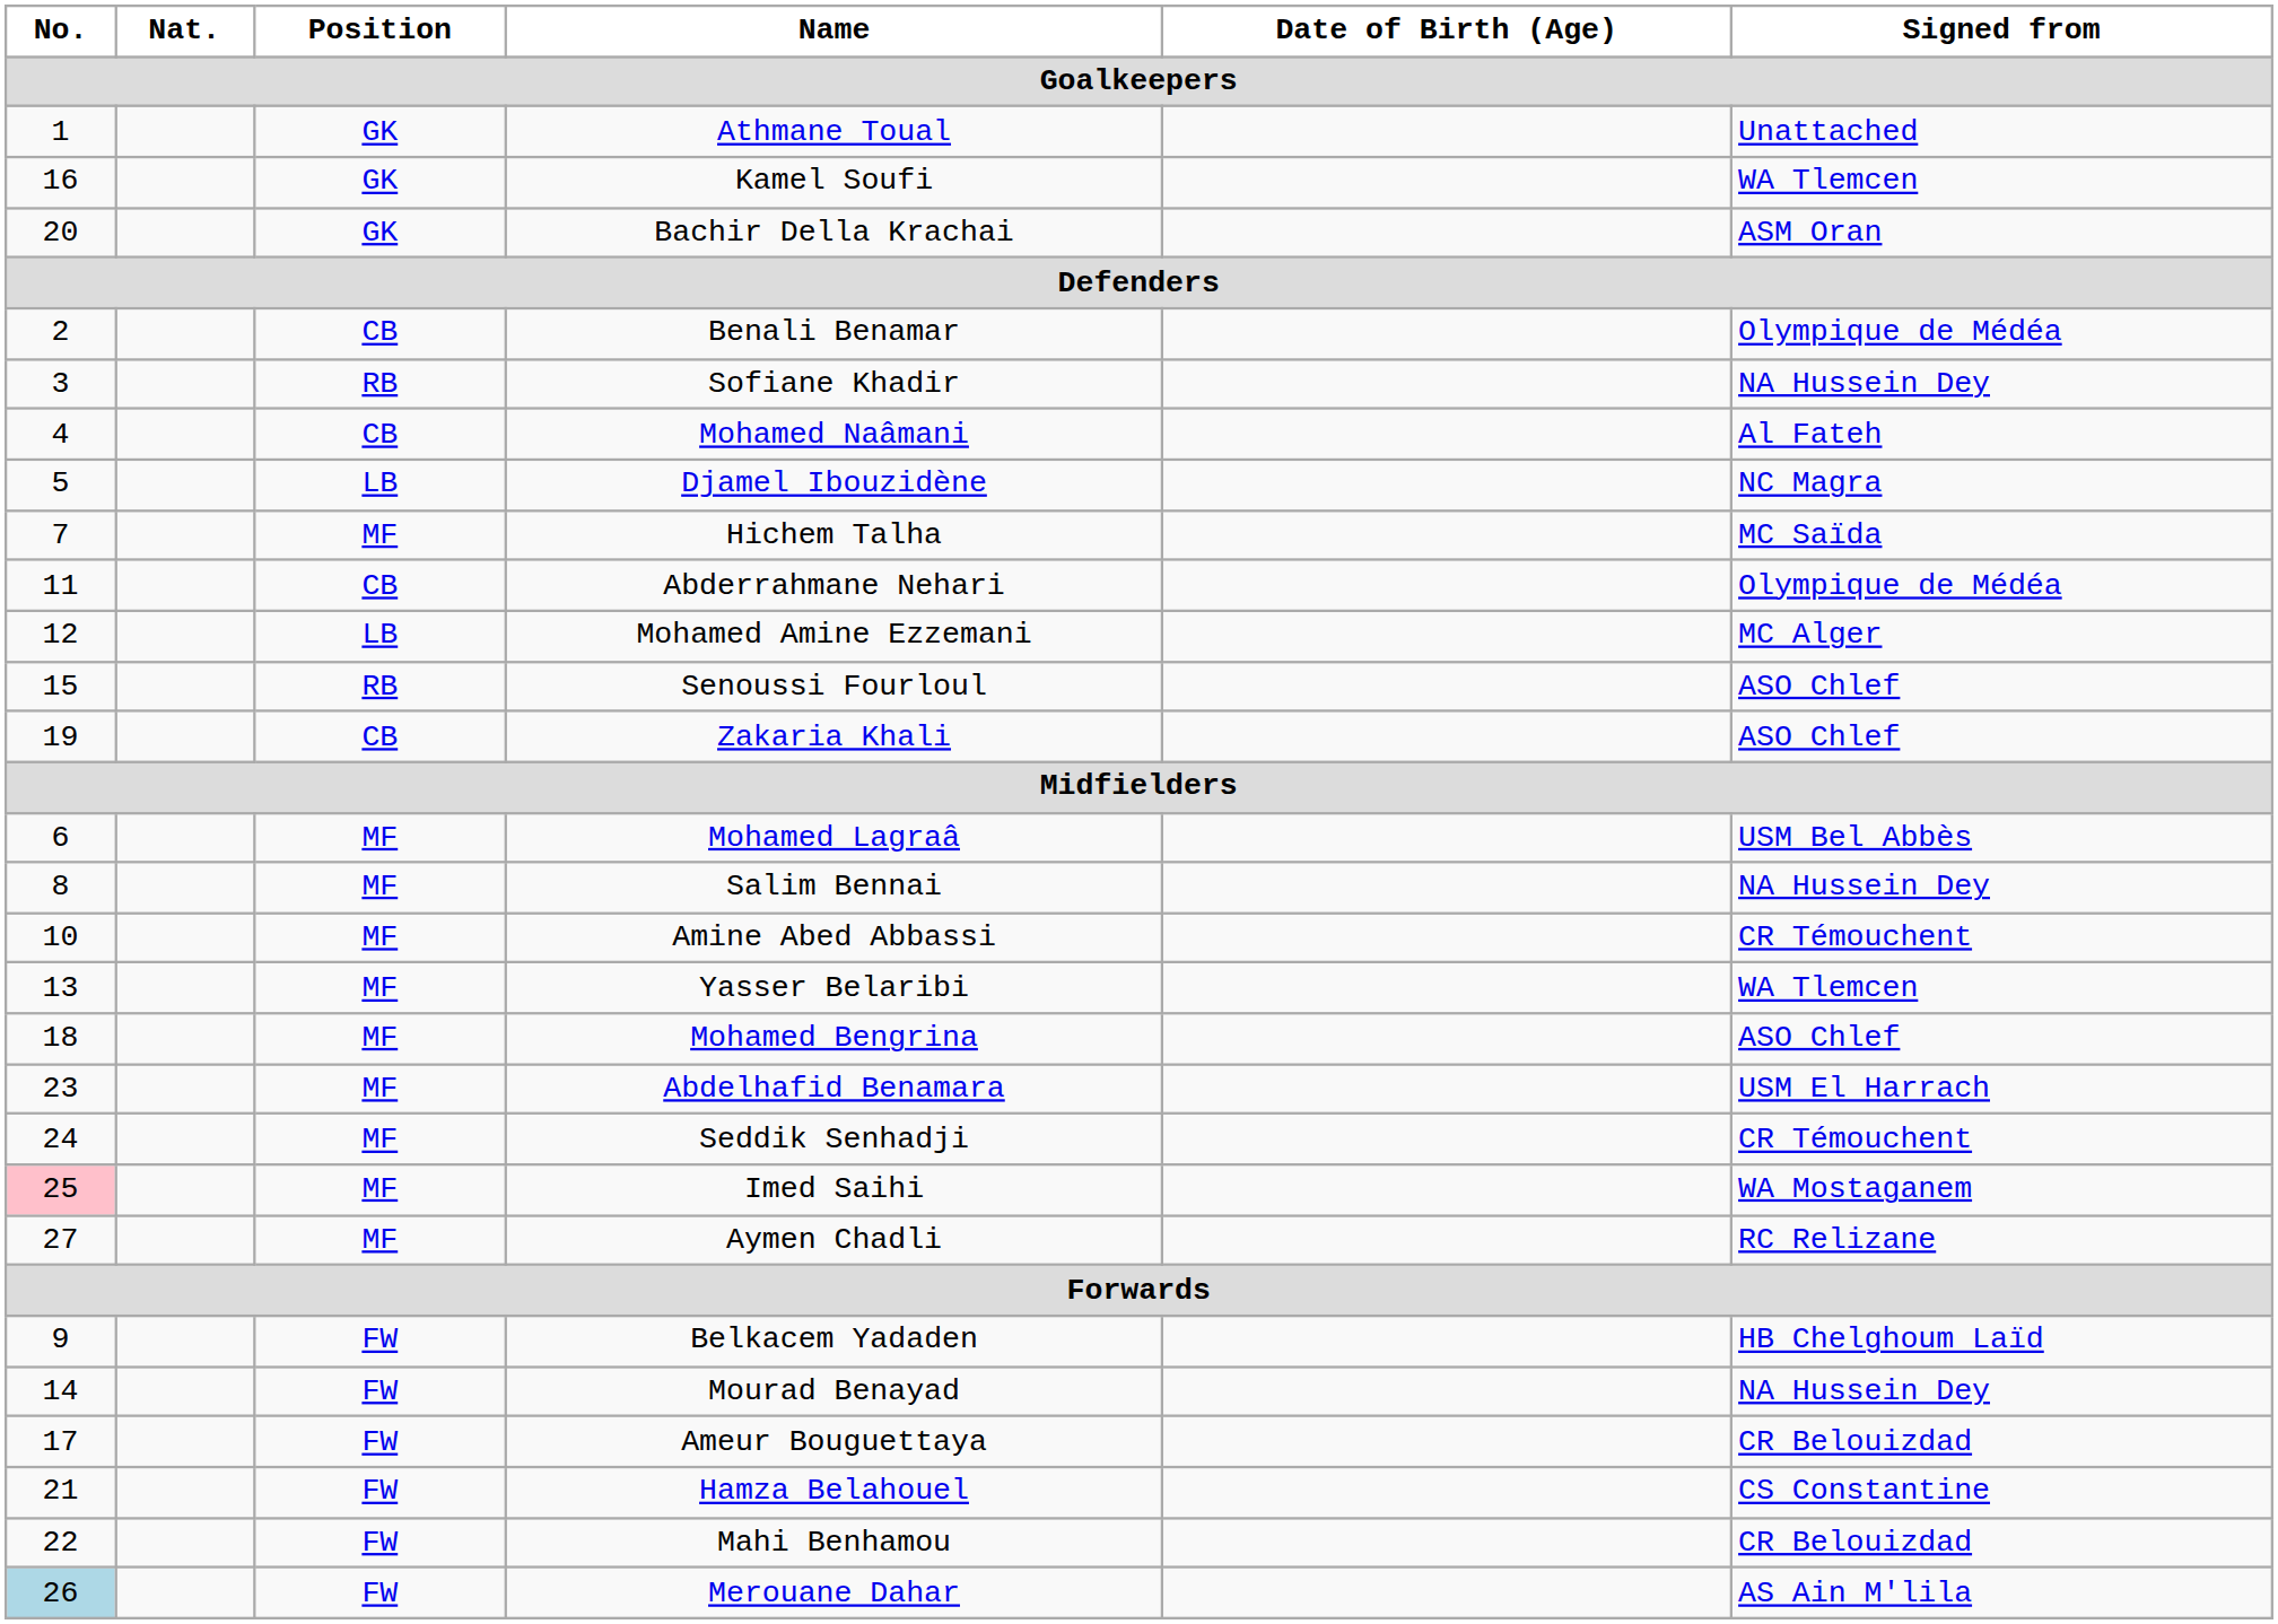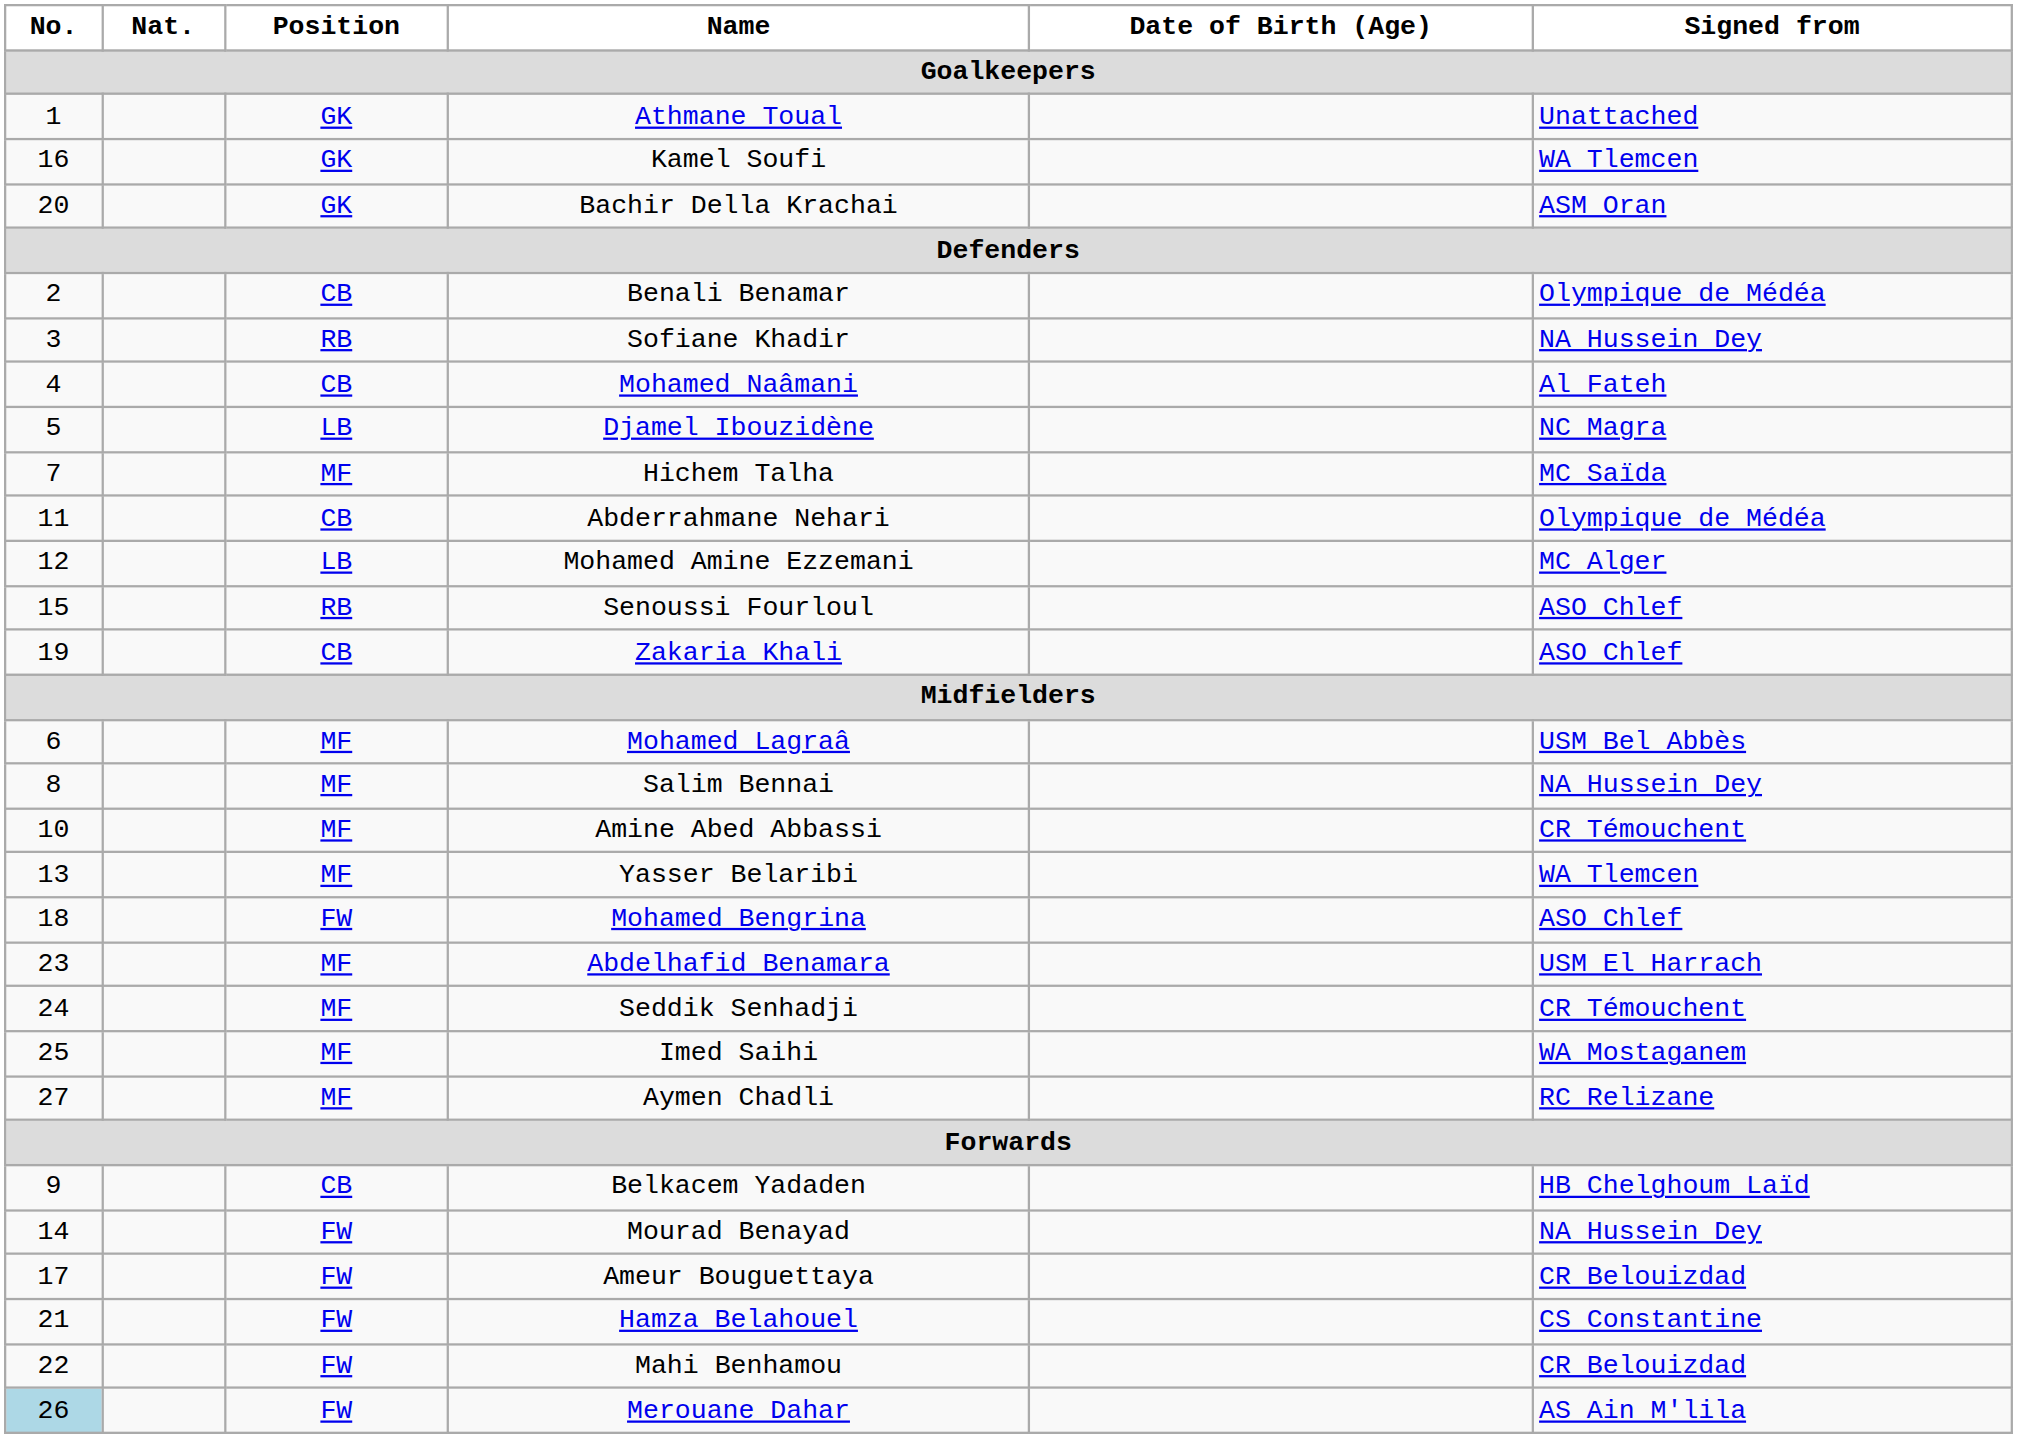Mohamed Bengrina | Position: MF -> FW
Imed Saihi | No.: pink background -> no background
Belkacem Yadaden | Position: FW -> CB
